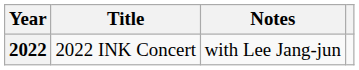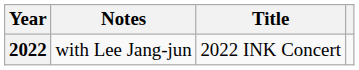columns swapped: Title <-> Notes
